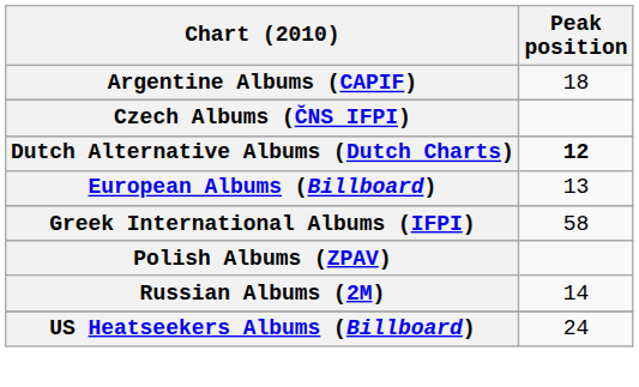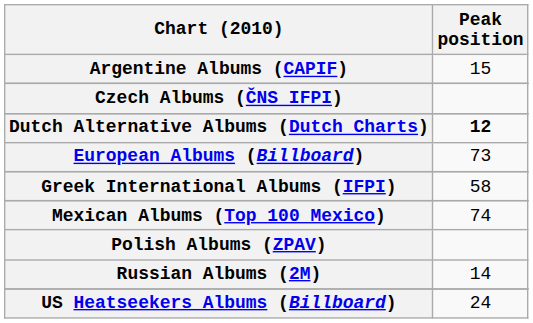Argentine Albums (CAPIF) | Peak position: 18 -> 15
European Albums (Billboard) | Peak position: 13 -> 73
+ row: Mexican Albums (Top 100 Mexico) | 74
